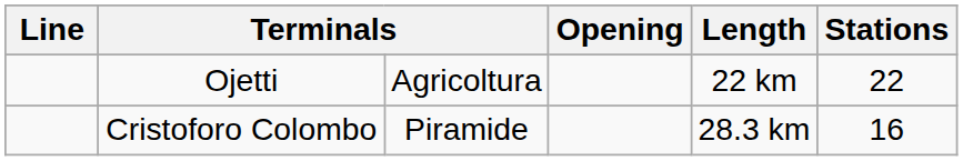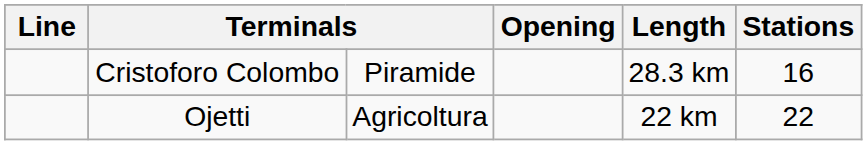rows swapped: Ojetti <-> Cristoforo Colombo
